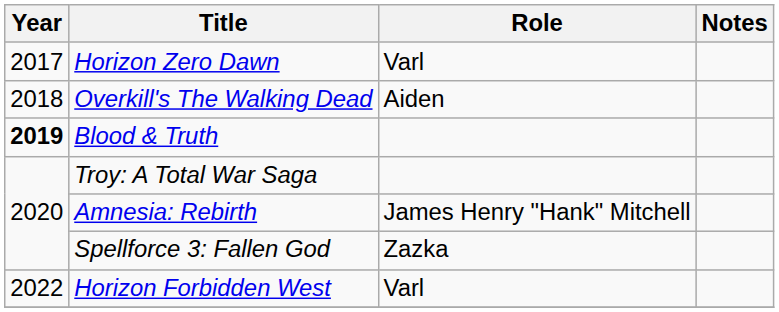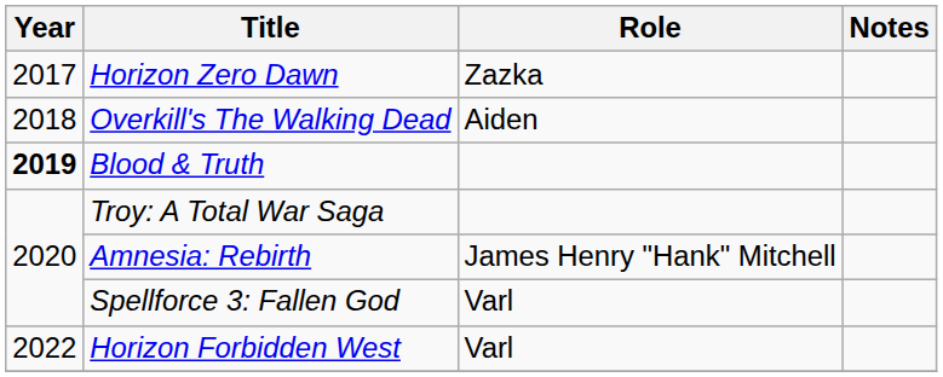Horizon Zero Dawn | Role: Varl -> Zazka
Spellforce 3: Fallen God | Role: Zazka -> Varl
